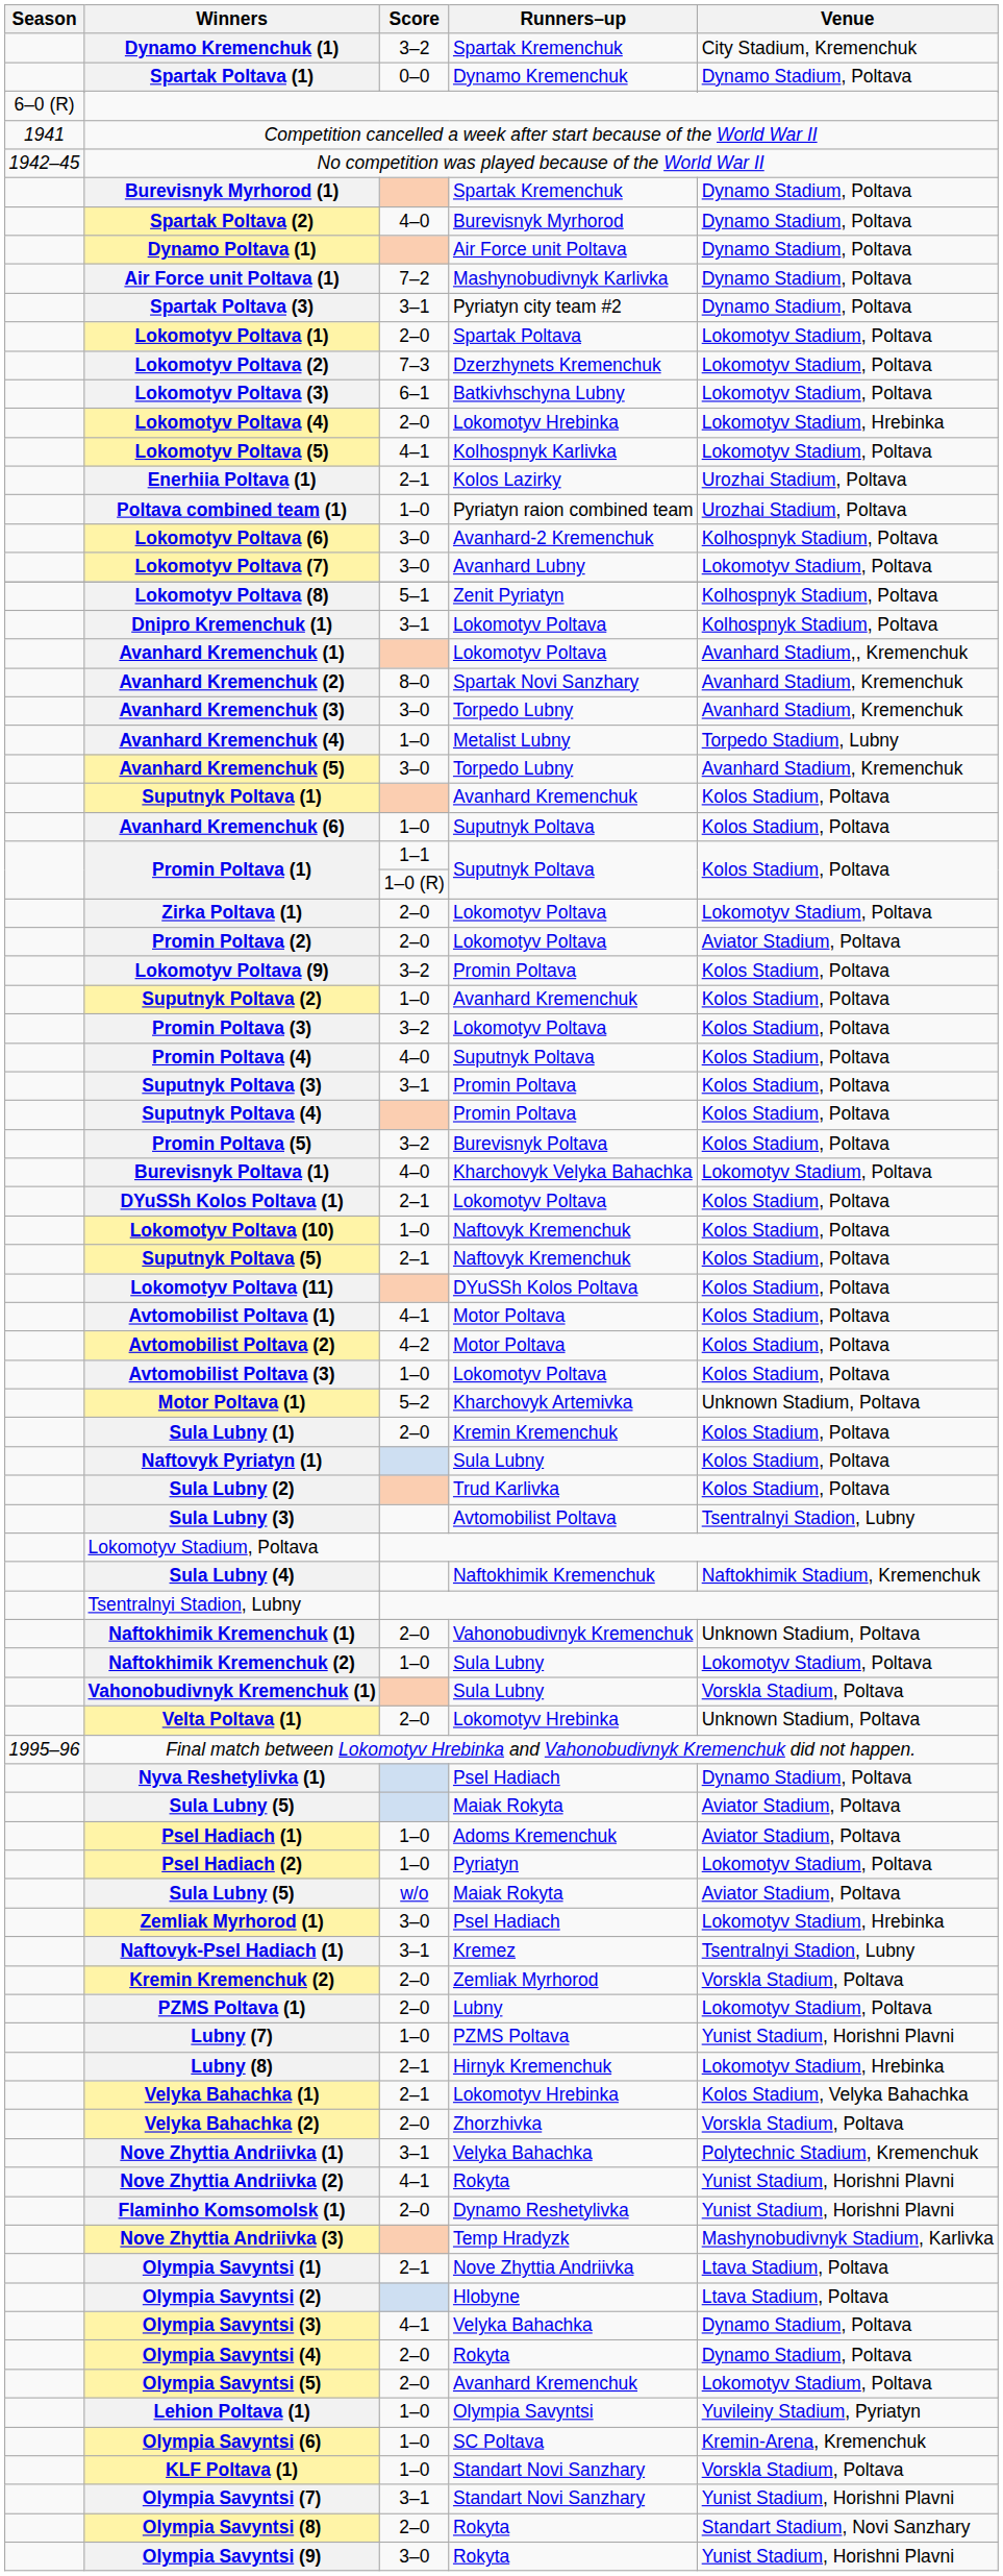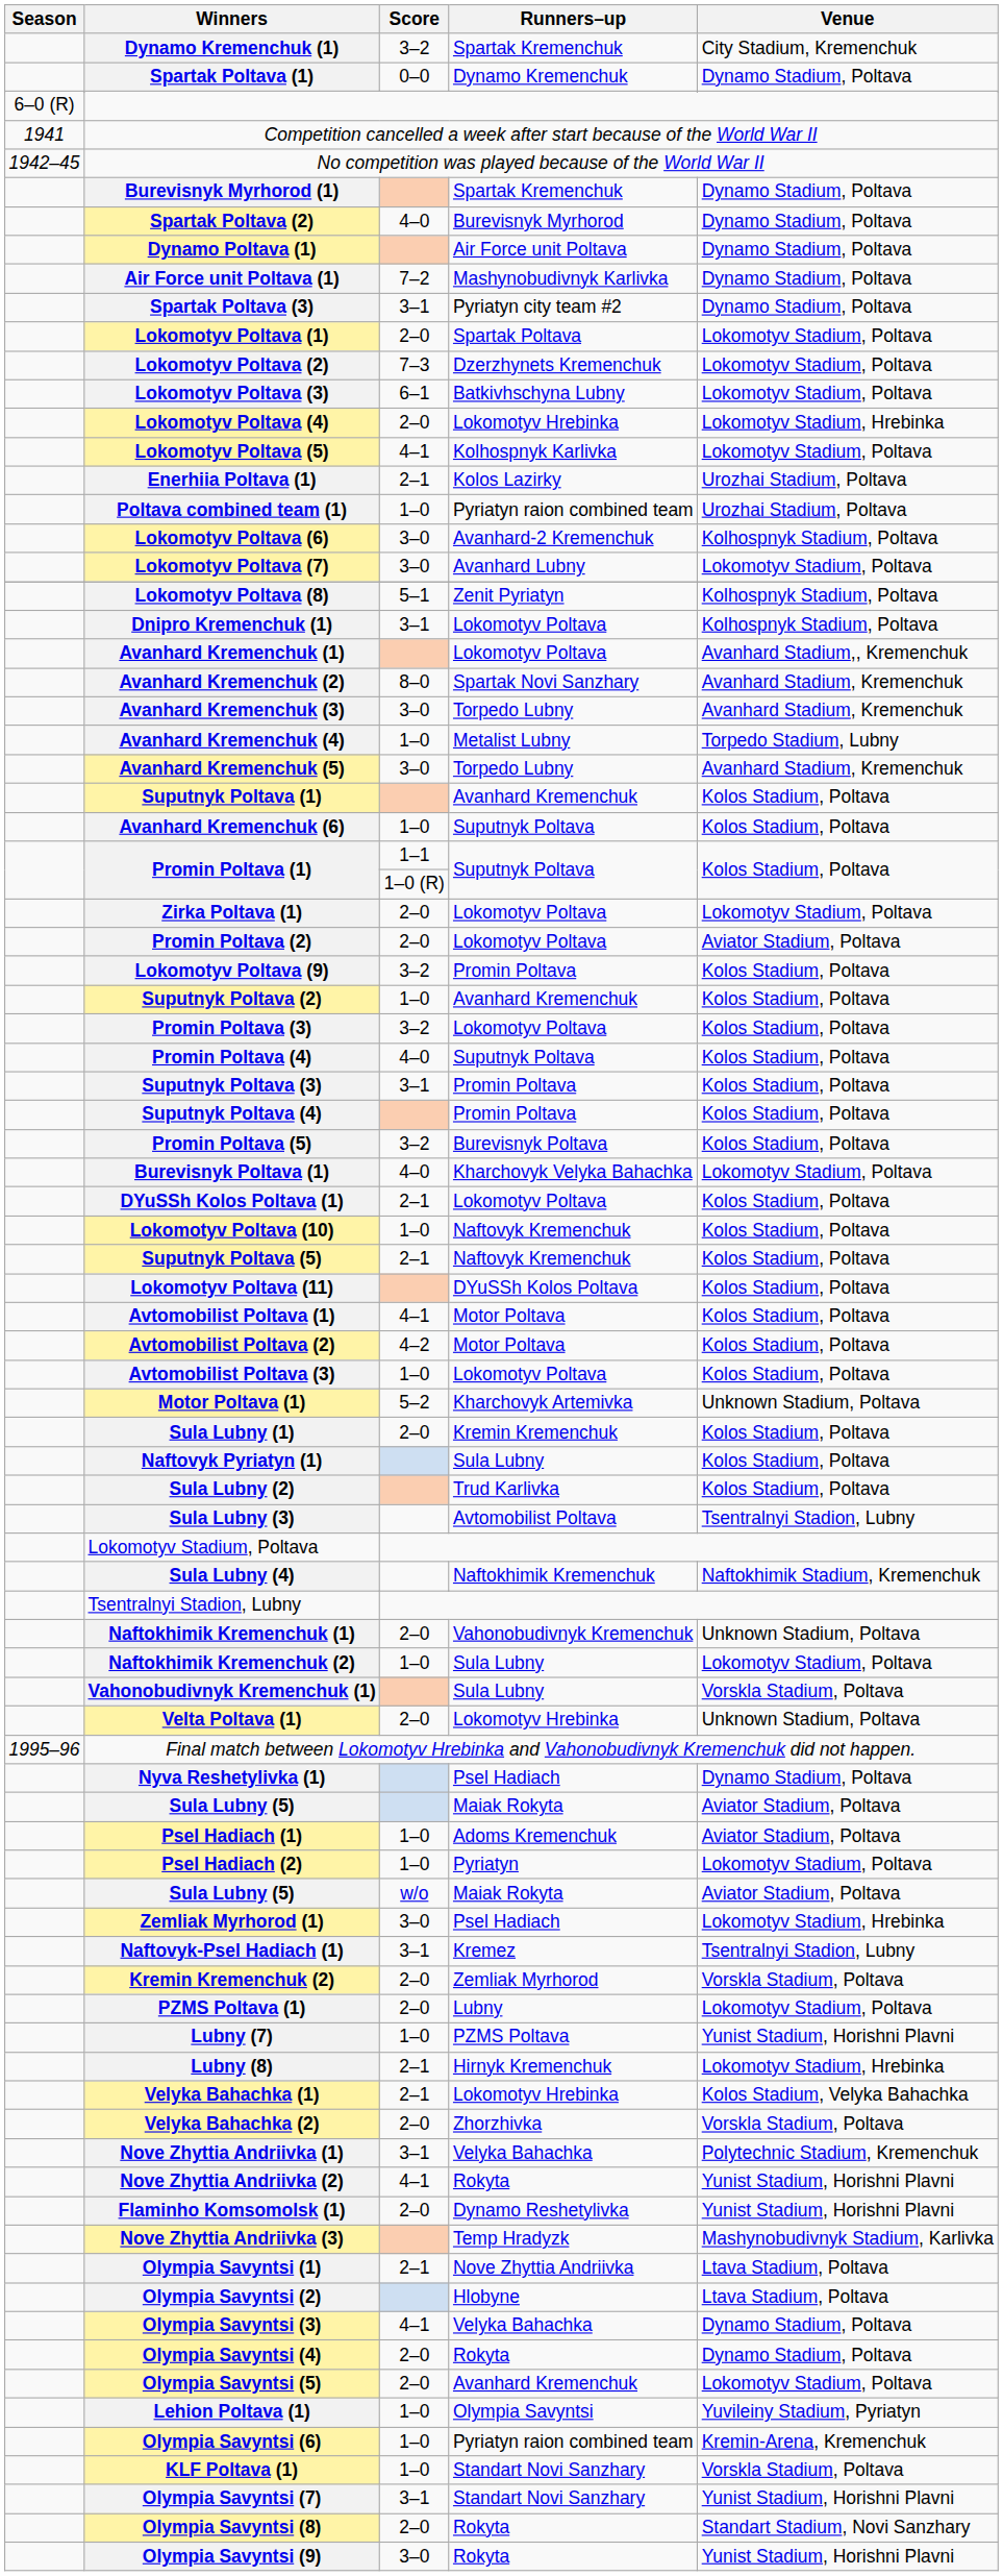Olympia Savyntsi (6) | Runners–up: SC Poltava -> Pyriatyn raion combined team
